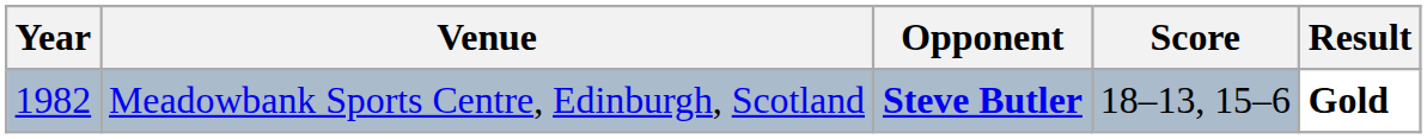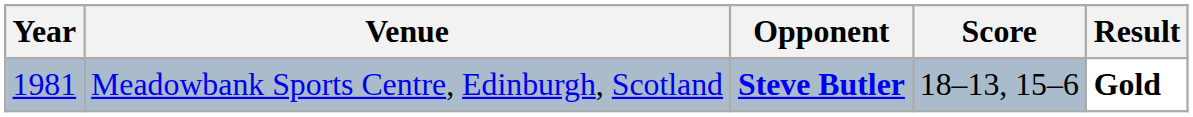Meadowbank Sports Centre, Edinburgh, Scotland | Year: 1982 -> 1981
